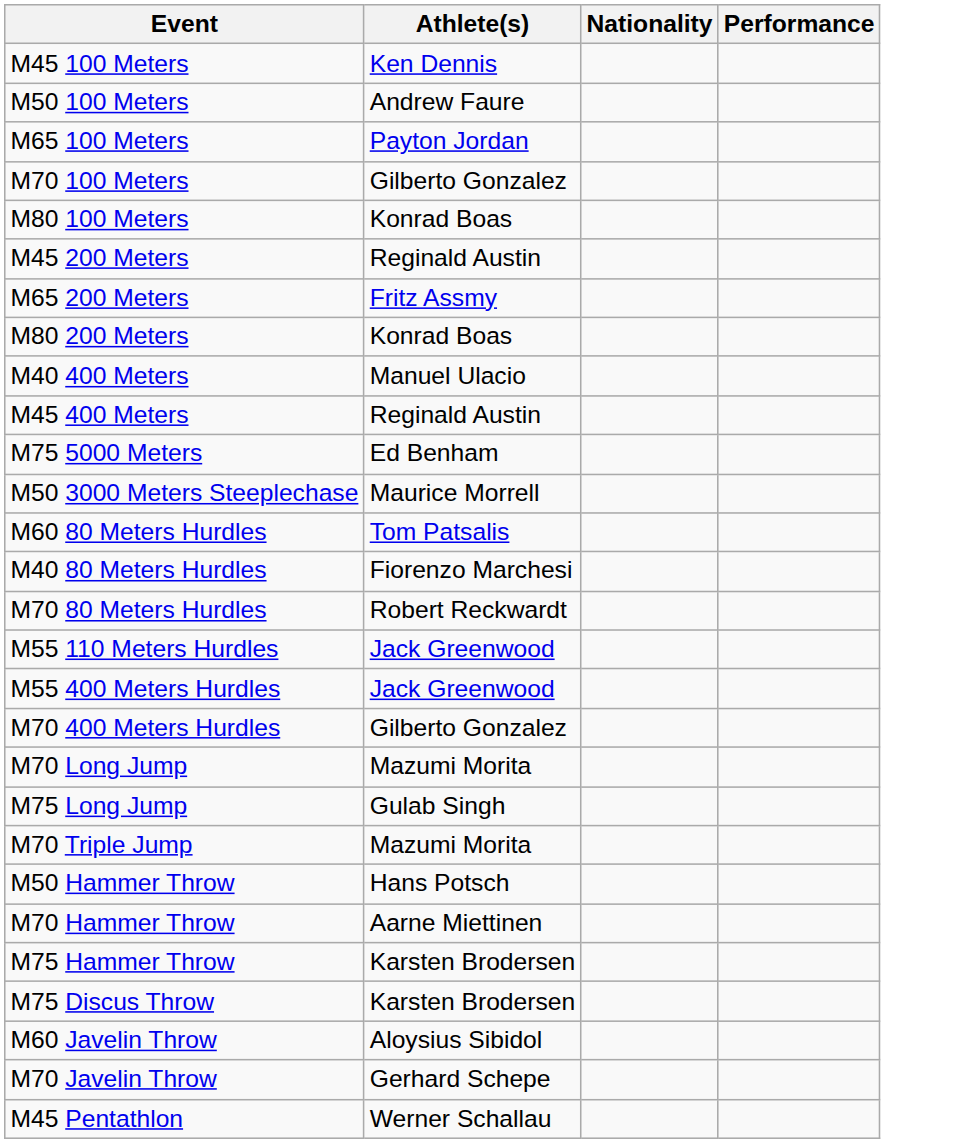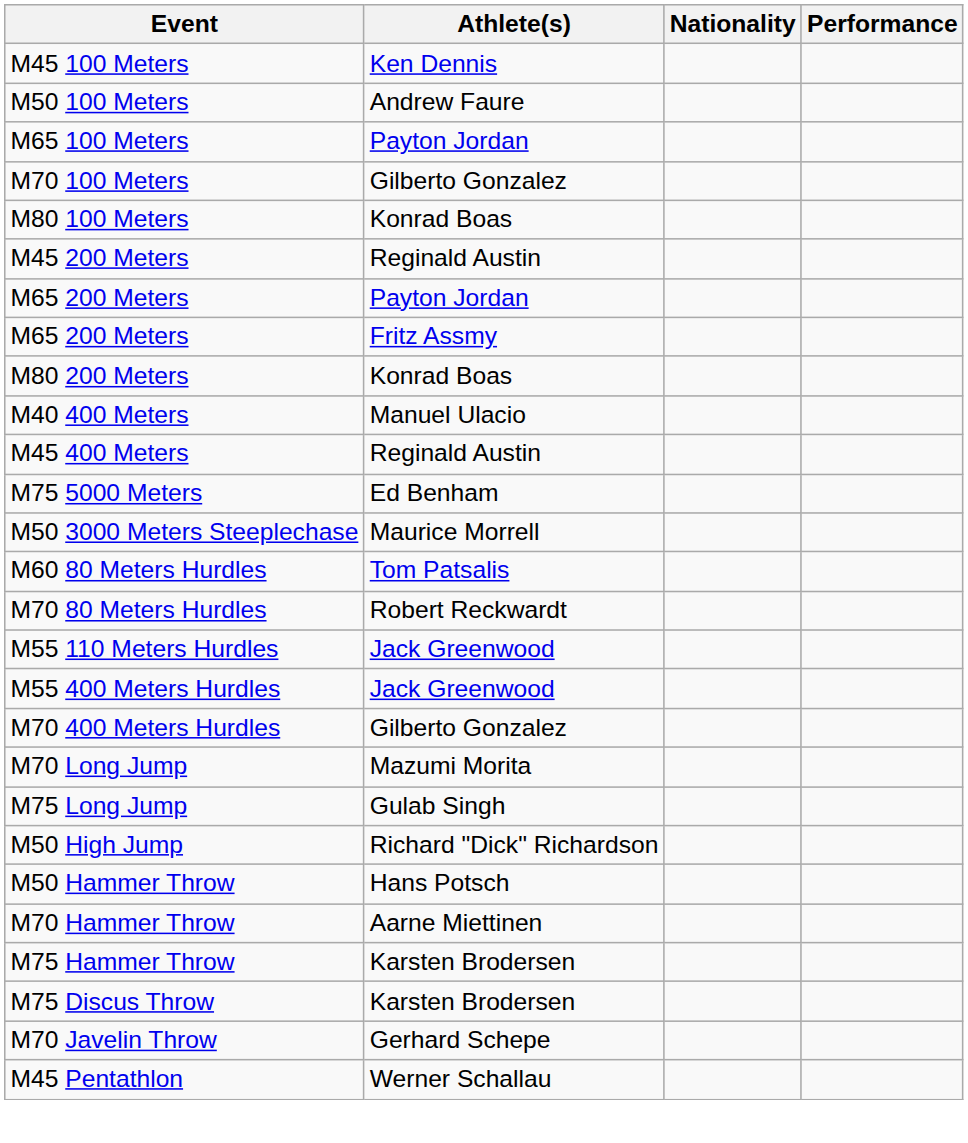+ row: M65 200 Meters | Payton Jordan
- row: M40 80 Meters Hurdles | Fiorenzo Marchesi
- row: M70 Triple Jump | Mazumi Morita
+ row: M50 High Jump | Richard "Dick" Richardson
- row: M60 Javelin Throw | Aloysius Sibidol
